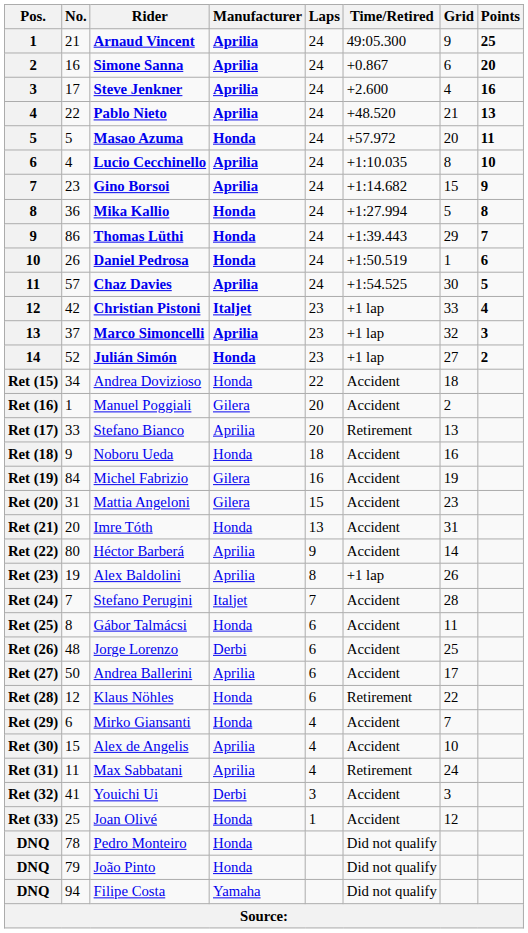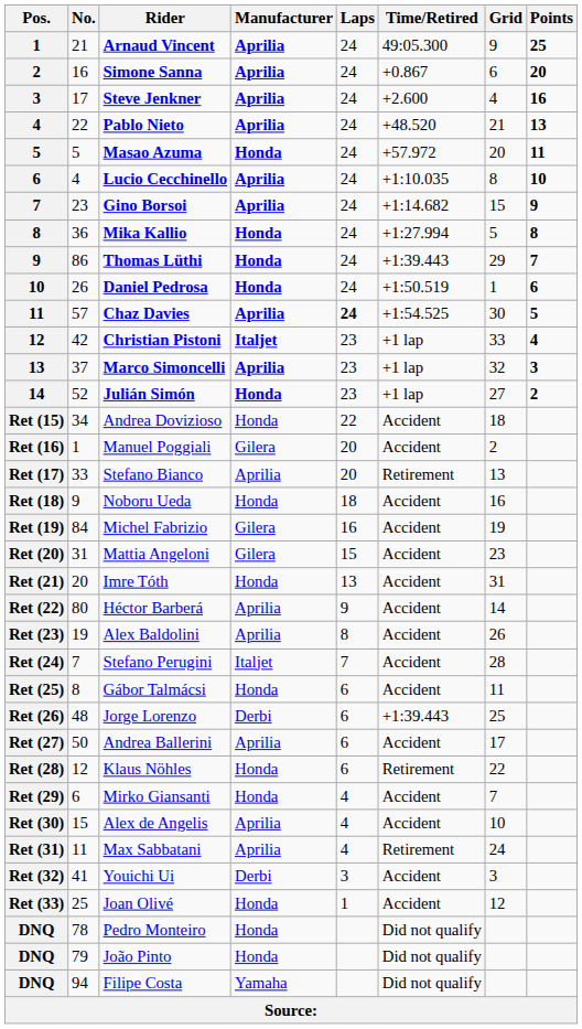Chaz Davies | Laps: normal -> bold
Alex Baldolini | Time/Retired: +1 lap -> Accident
Jorge Lorenzo | Time/Retired: Accident -> +1:39.443
